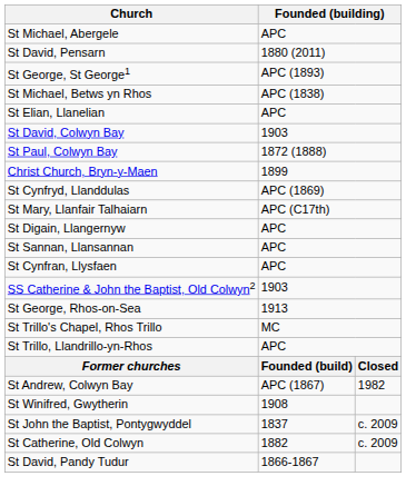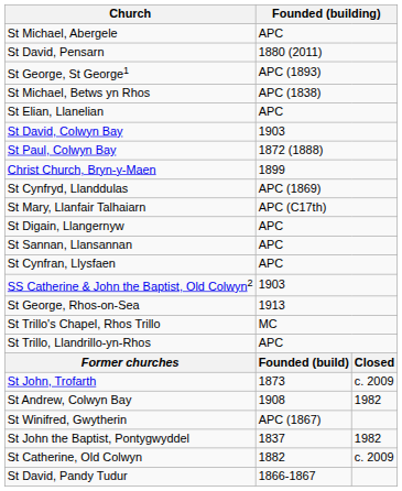+ row: St John, Trofarth | 1873 | c. 2009
St Andrew, Colwyn Bay | column 2: APC (1867) -> 1908
St Winifred, Gwytherin | column 2: 1908 -> APC (1867)
St John the Baptist, Pontygwyddel | column 3: c. 2009 -> 1982
